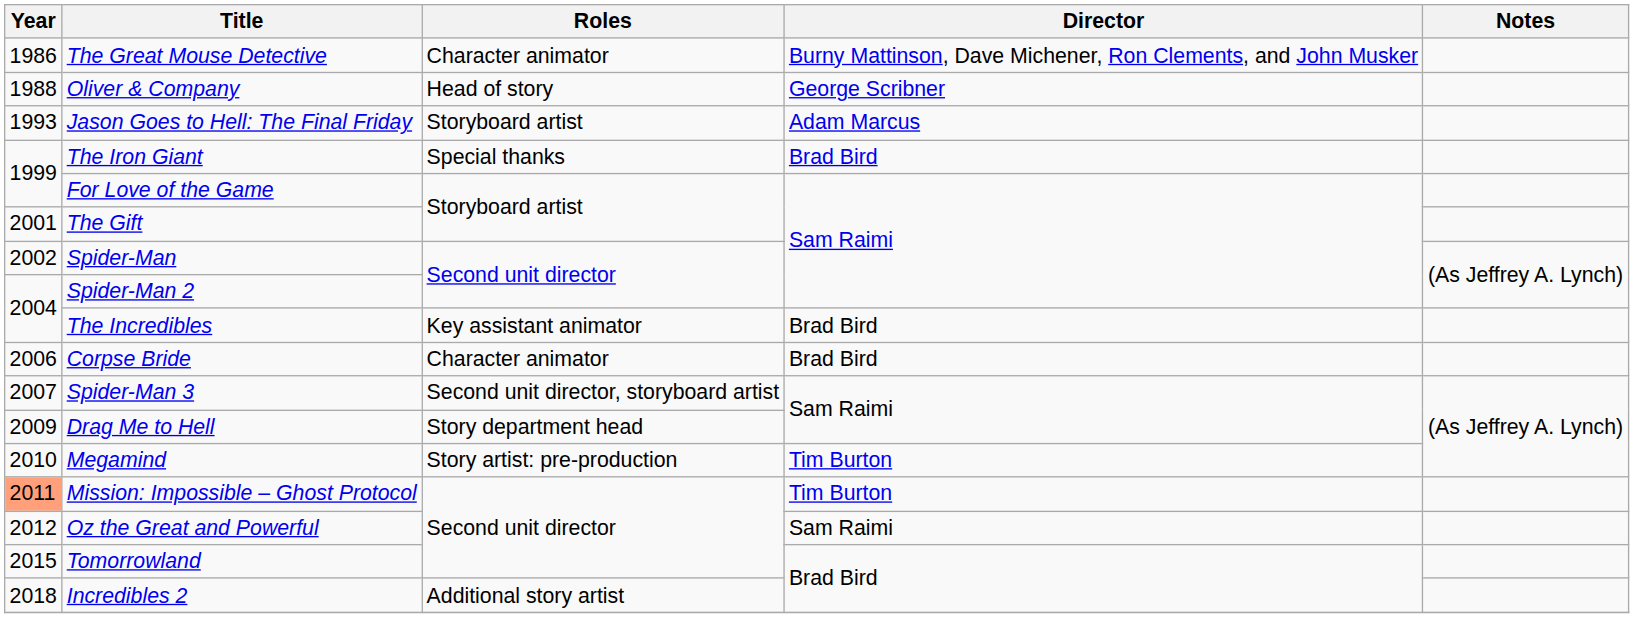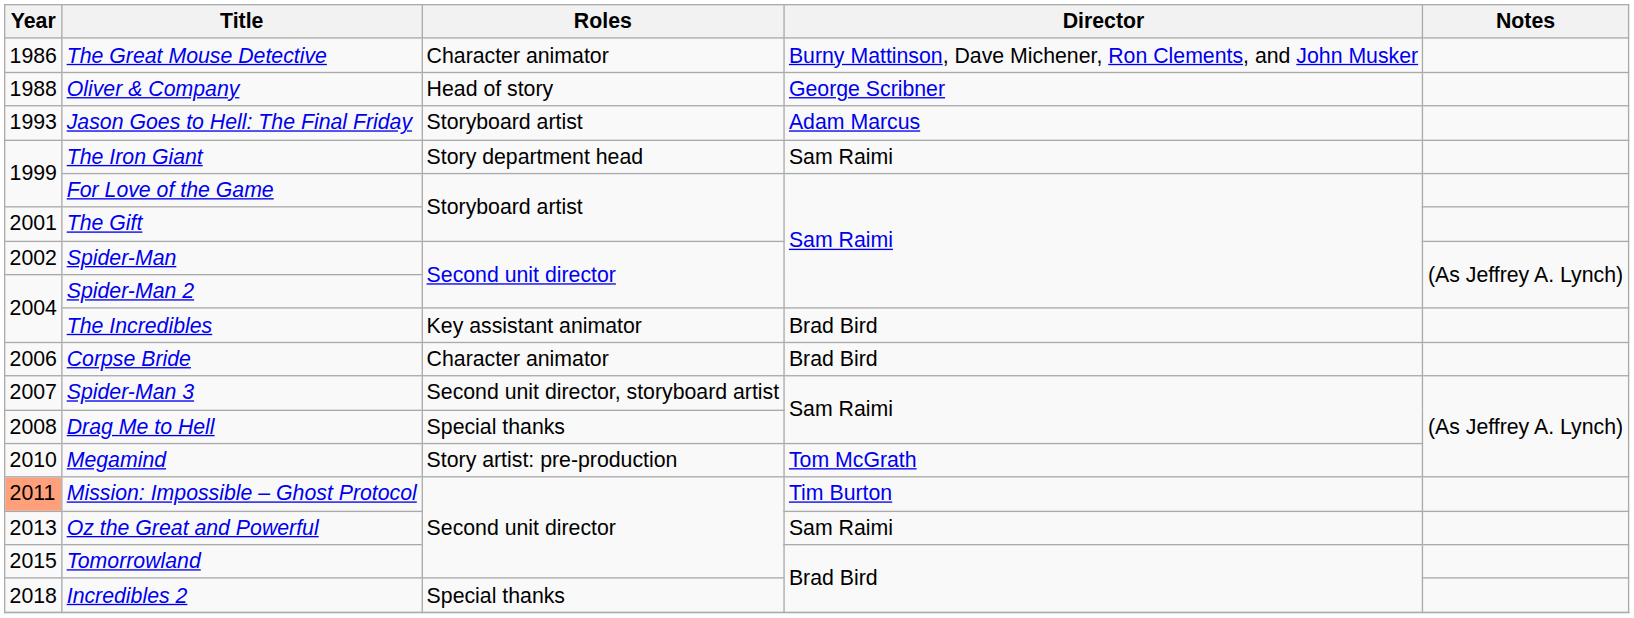The Iron Giant | Roles: Special thanks -> Story department head
The Iron Giant | Director: Brad Bird -> Sam Raimi
Drag Me to Hell | Year: 2009 -> 2008
Drag Me to Hell | Roles: Story department head -> Special thanks
Megamind | Director: Tim Burton -> Tom McGrath
Oz the Great and Powerful | Year: 2012 -> 2013
Incredibles 2 | Roles: Additional story artist -> Special thanks
